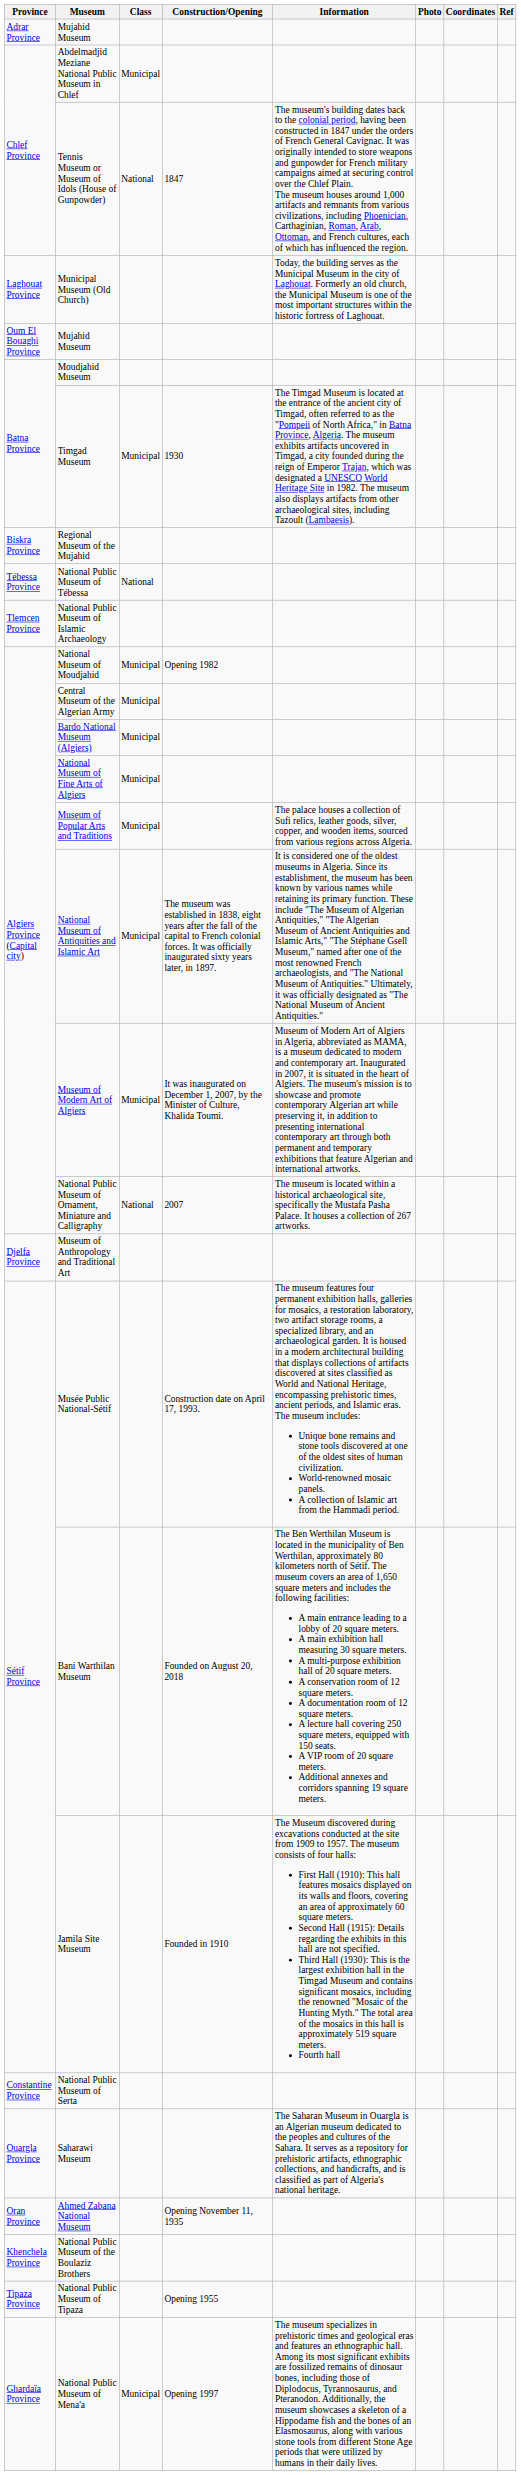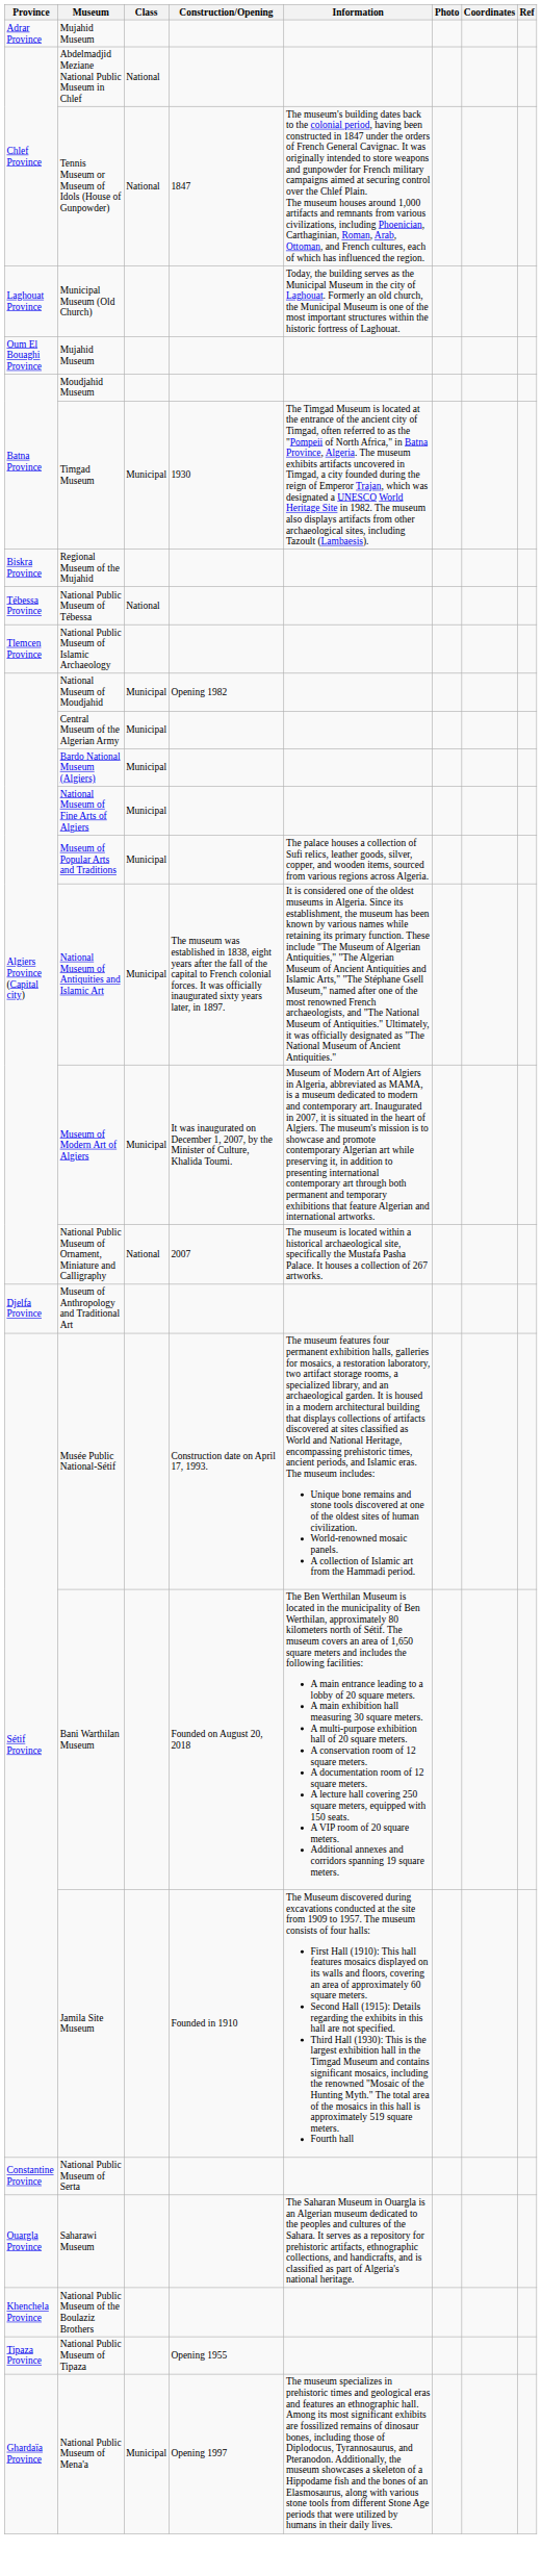Abdelmadjid Meziane National Public Museum in Chlef | Class: Municipal -> National
- row: Oran Province | Ahmed Zabana National Museum | Opening November 11, 1935
